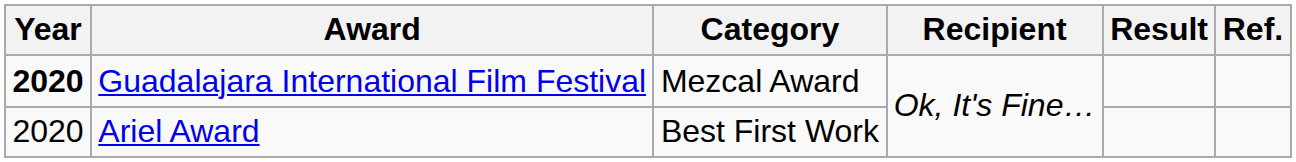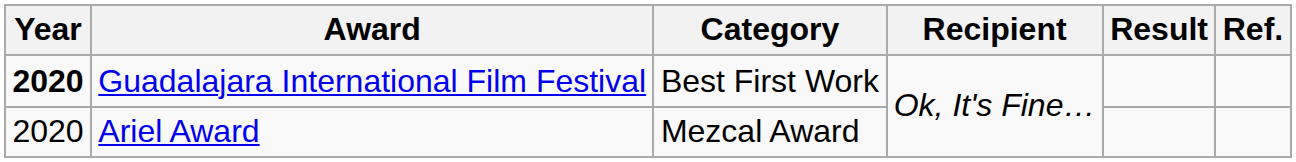Guadalajara International Film Festival | Category: Mezcal Award -> Best First Work
Ariel Award | Category: Best First Work -> Mezcal Award
